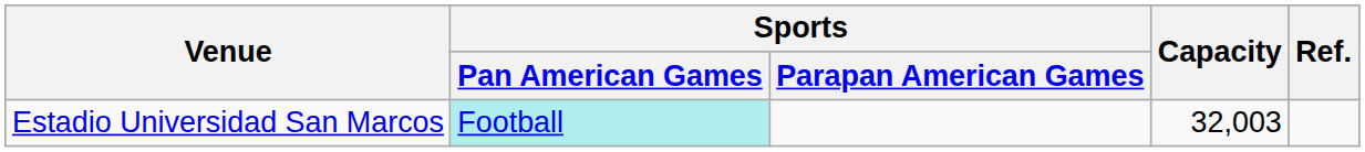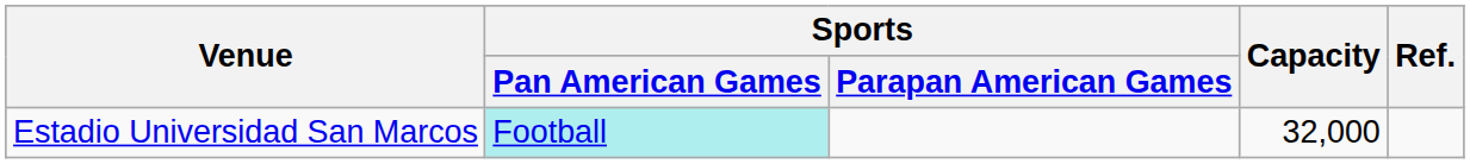Estadio Universidad San Marcos | Capacity: 32,003 -> 32,000
